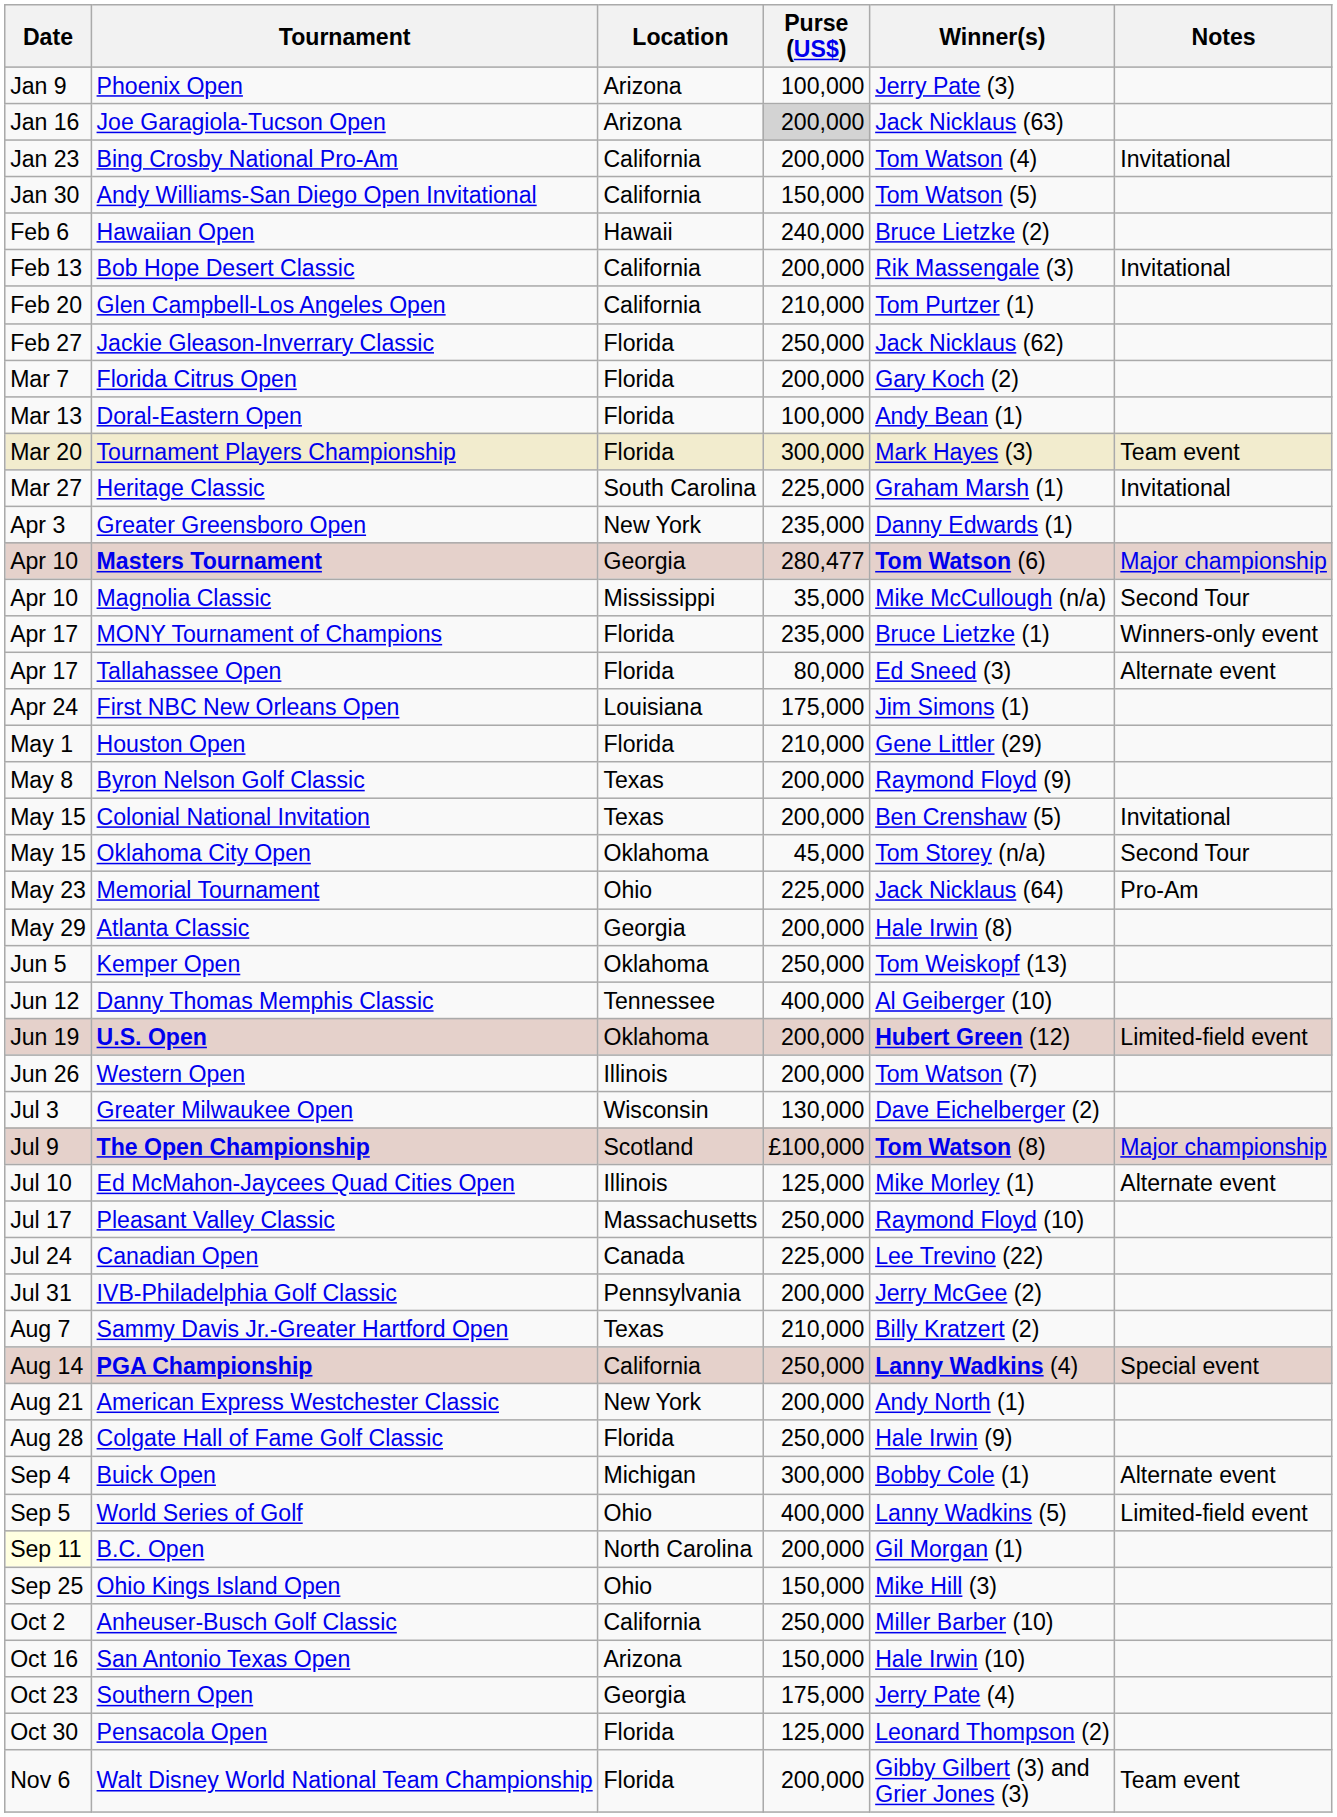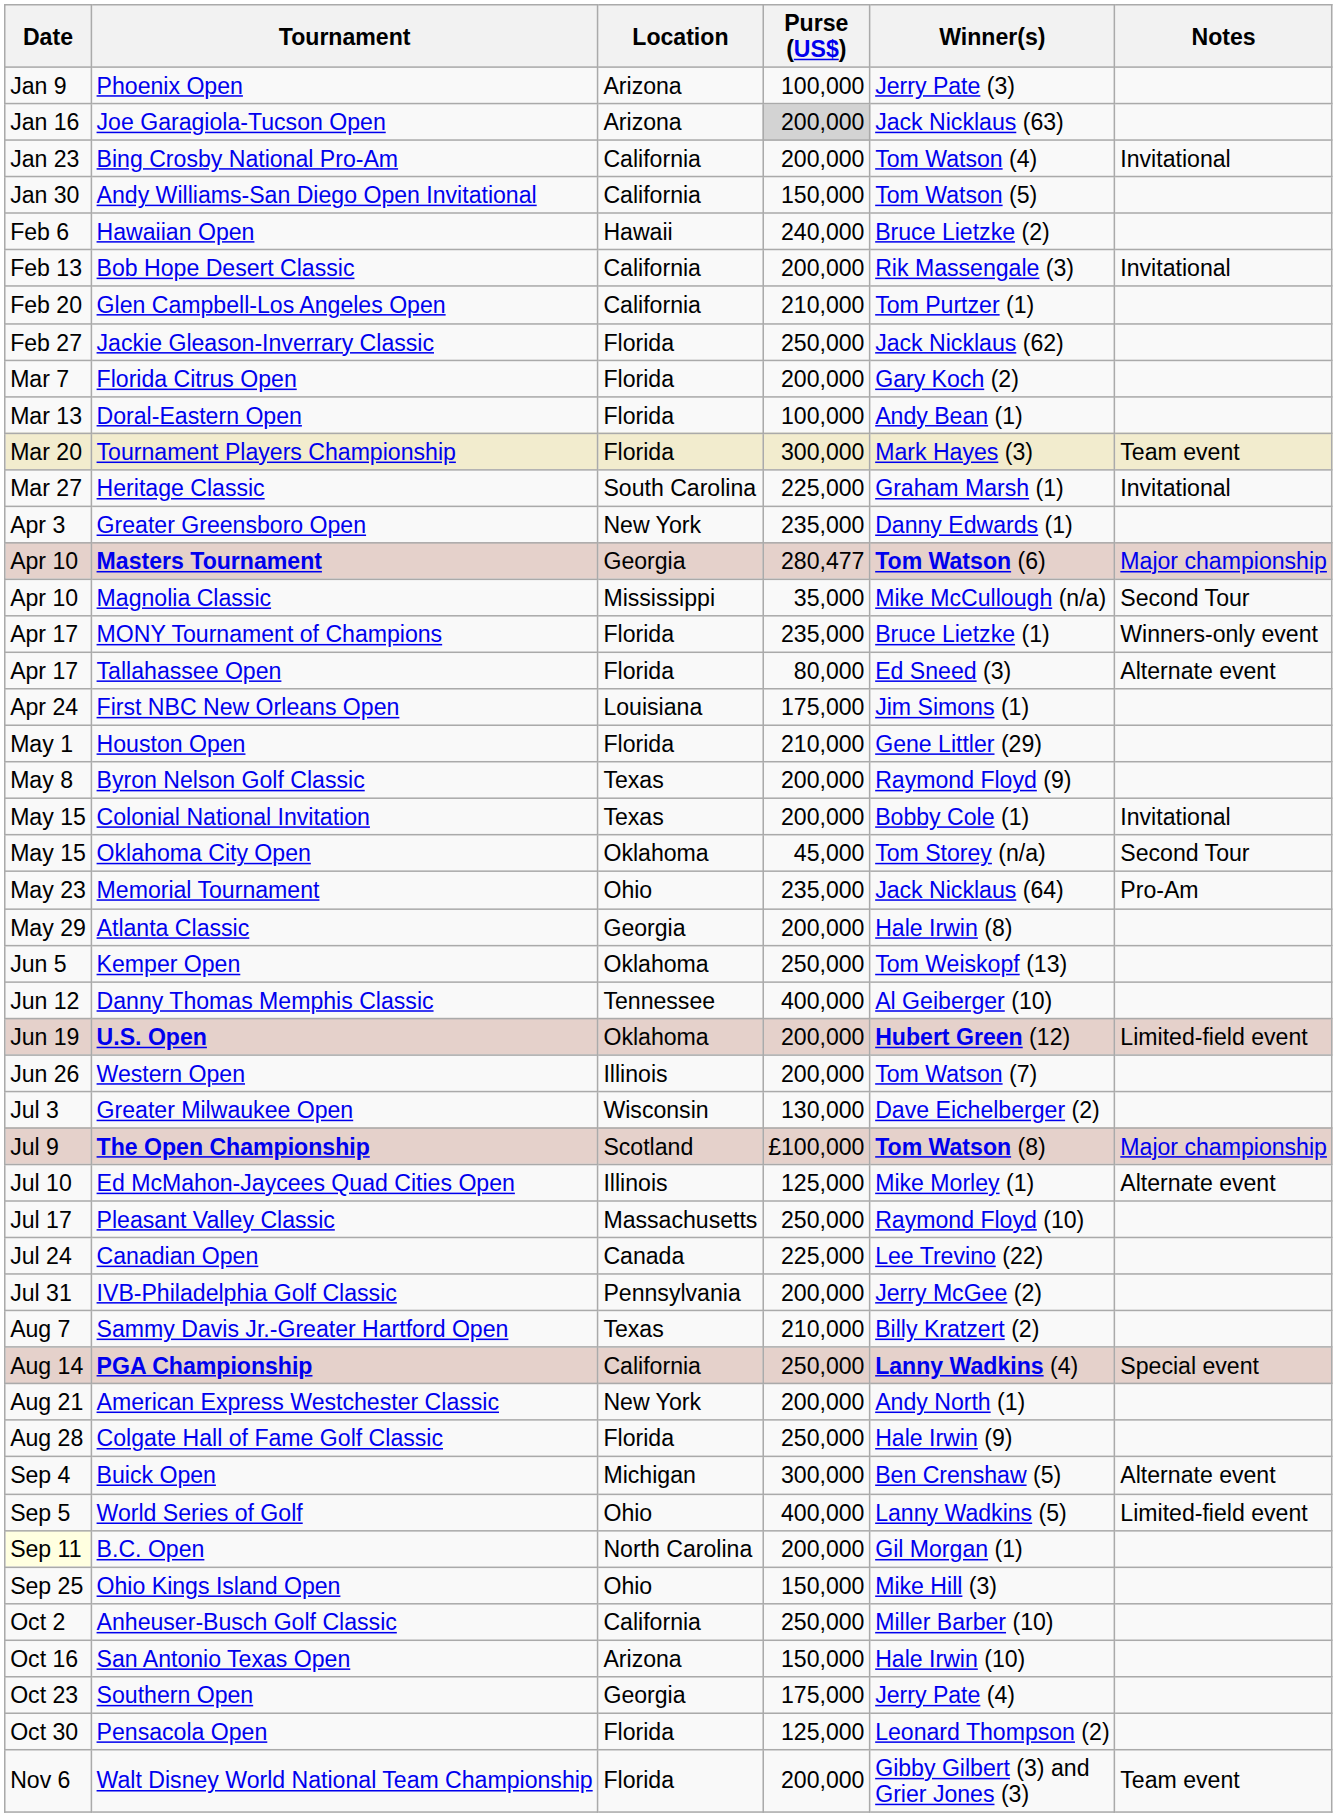Colonial National Invitation | Winner(s): Ben Crenshaw (5) -> Bobby Cole (1)
Memorial Tournament | Purse (US$): 225,000 -> 235,000
Buick Open | Winner(s): Bobby Cole (1) -> Ben Crenshaw (5)
